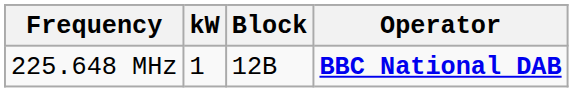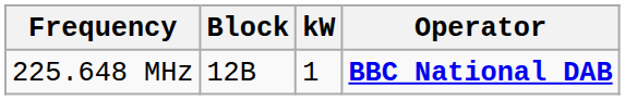columns swapped: Block <-> kW
